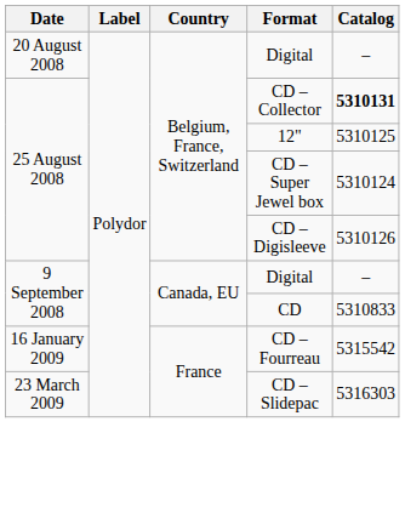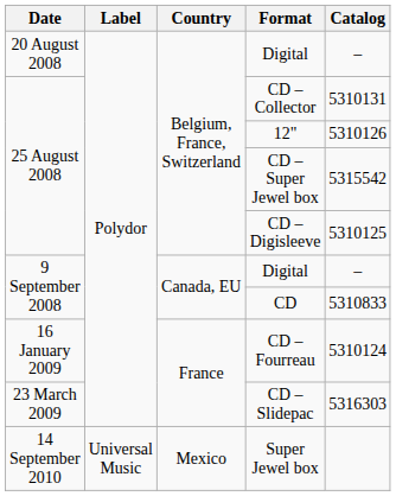CD – Collector | Catalog: bold -> normal
12" | Catalog: 5310125 -> 5310126
CD – Super Jewel box | Catalog: 5310124 -> 5315542
CD – Digisleeve | Catalog: 5310126 -> 5310125
CD – Fourreau | Catalog: 5315542 -> 5310124
+ row: 14 September 2010 | Universal Music | Mexico | Super Jewel box
